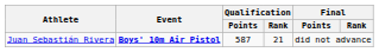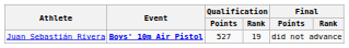Juan Sebastián Rivera | Qualification / Points: 587 -> 527
Juan Sebastián Rivera | Qualification / Rank: 21 -> 19
